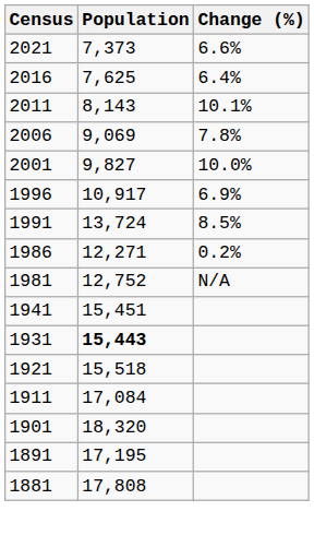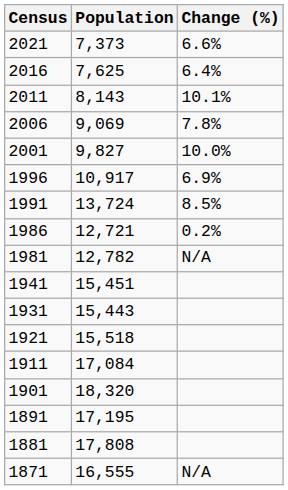1986 | Population: 12,271 -> 12,721
1981 | Population: 12,752 -> 12,782
1931 | Population: bold -> normal
+ row: 1871 | 16,555 | N/A
